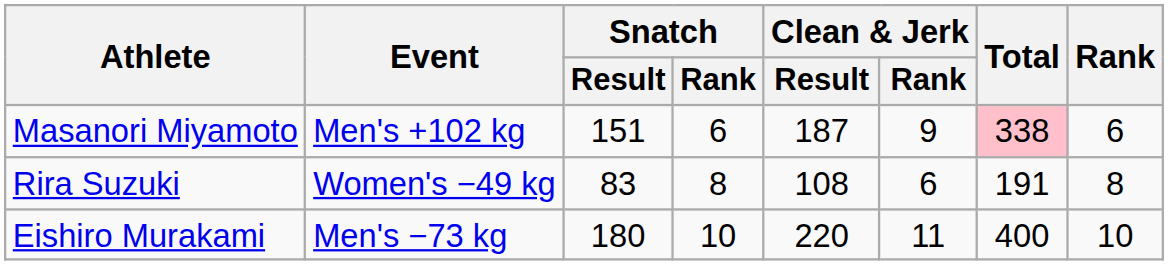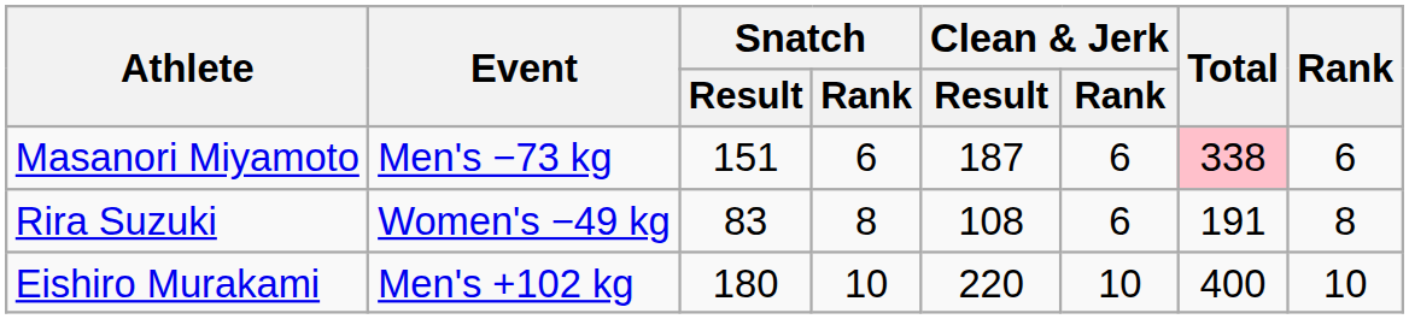Masanori Miyamoto | Event: Men's +102 kg -> Men's −73 kg
Masanori Miyamoto | Clean & Jerk / Rank: 9 -> 6
Eishiro Murakami | Event: Men's −73 kg -> Men's +102 kg
Eishiro Murakami | Clean & Jerk / Rank: 11 -> 10
